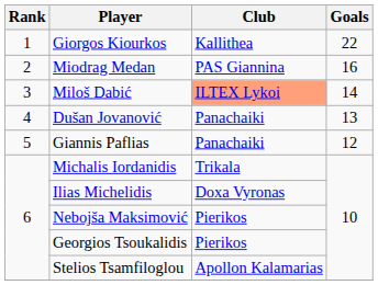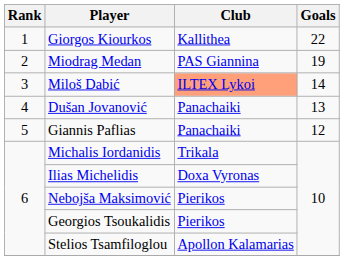Miodrag Medan | Goals: 16 -> 19
